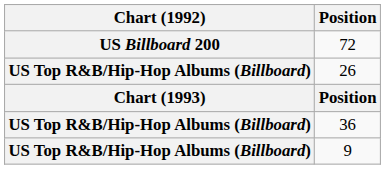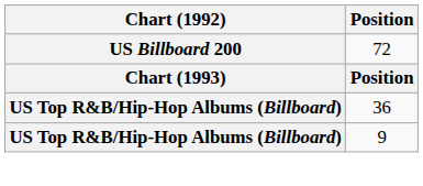- row: US Top R&B/Hip-Hop Albums (Billboard) | 26
